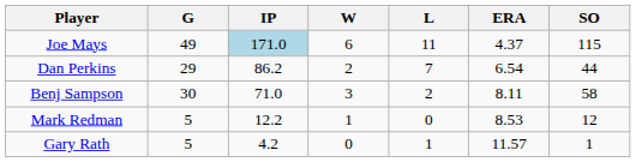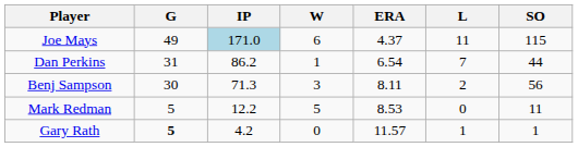columns swapped: L <-> ERA
Dan Perkins | G: 29 -> 31
Dan Perkins | W: 2 -> 1
Benj Sampson | IP: 71.0 -> 71.3
Benj Sampson | SO: 58 -> 56
Mark Redman | W: 1 -> 5
Mark Redman | SO: 12 -> 11
Gary Rath | G: normal -> bold
